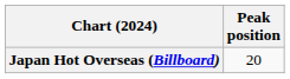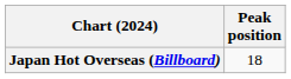Japan Hot Overseas (Billboard) | Peak position: 20 -> 18
